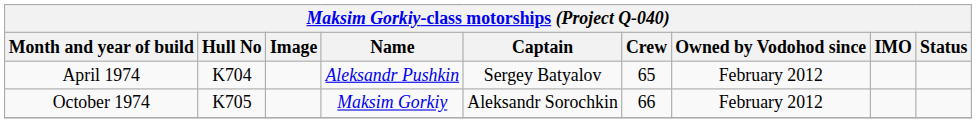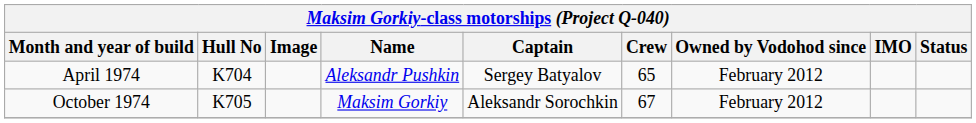October 1974 | Crew: 66 -> 67
